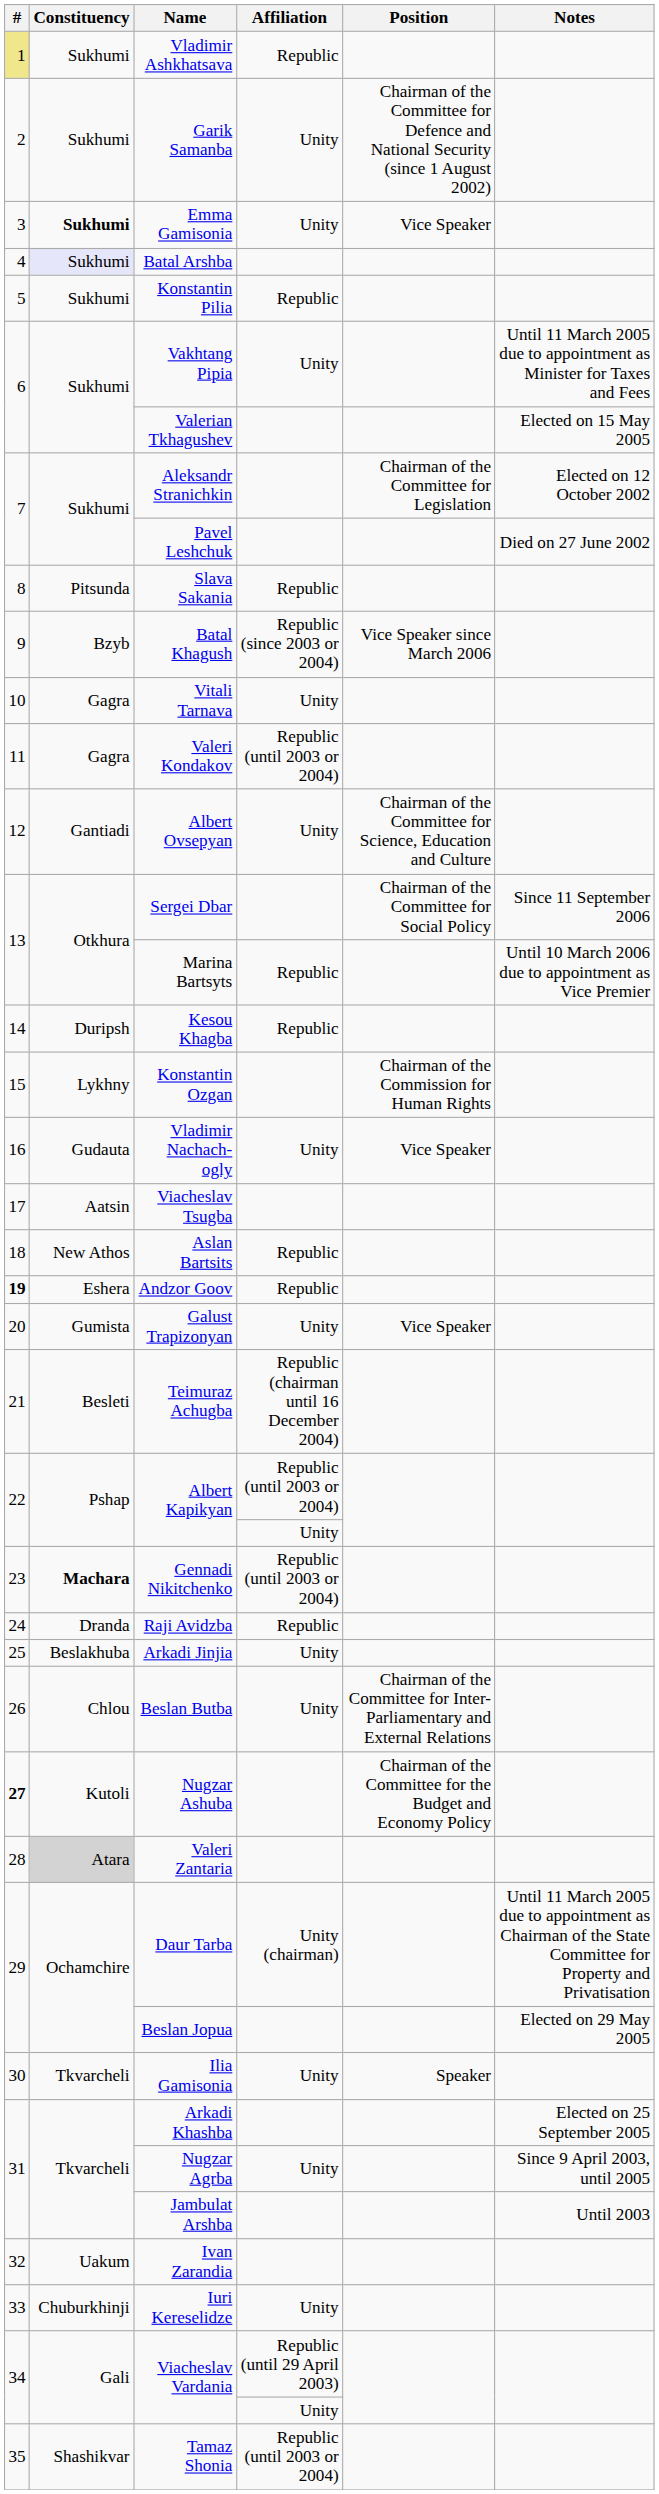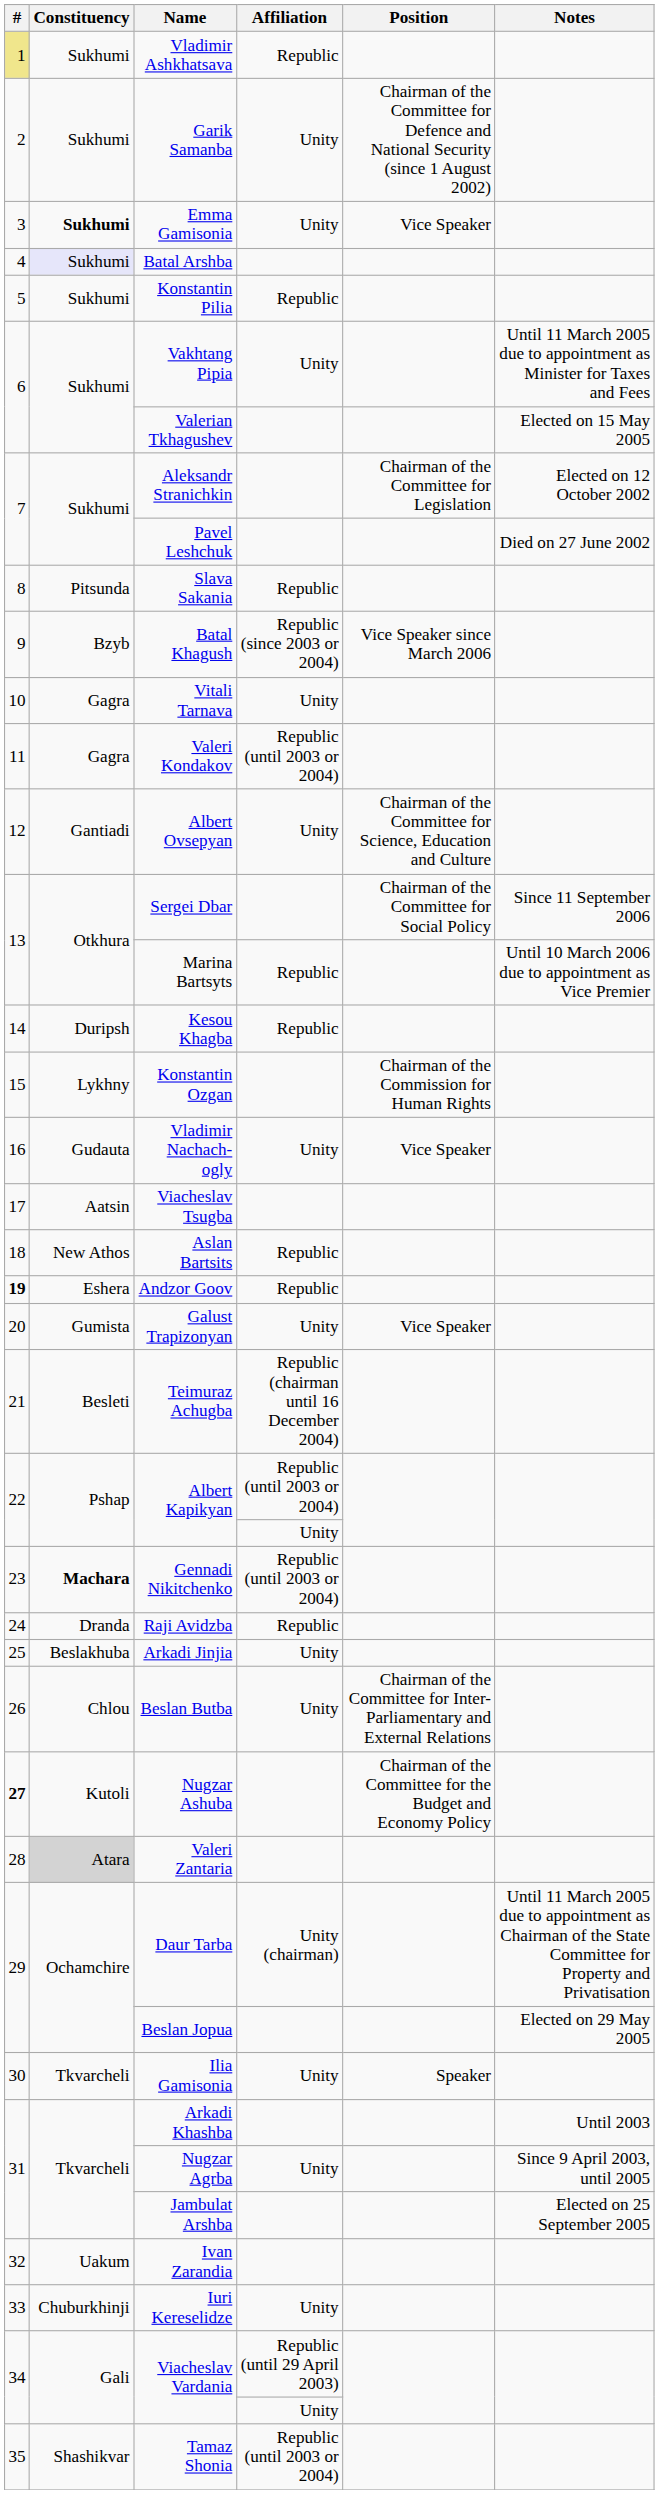Arkadi Khashba | Notes: Elected on 25 September 2005 -> Until 2003
Jambulat Arshba | Notes: Until 2003 -> Elected on 25 September 2005
